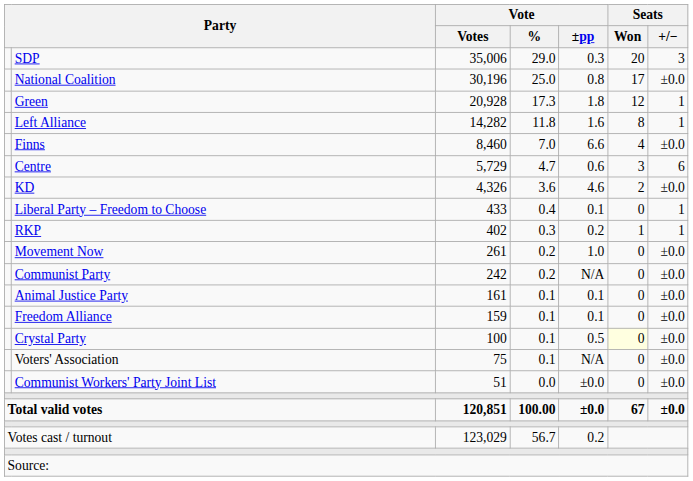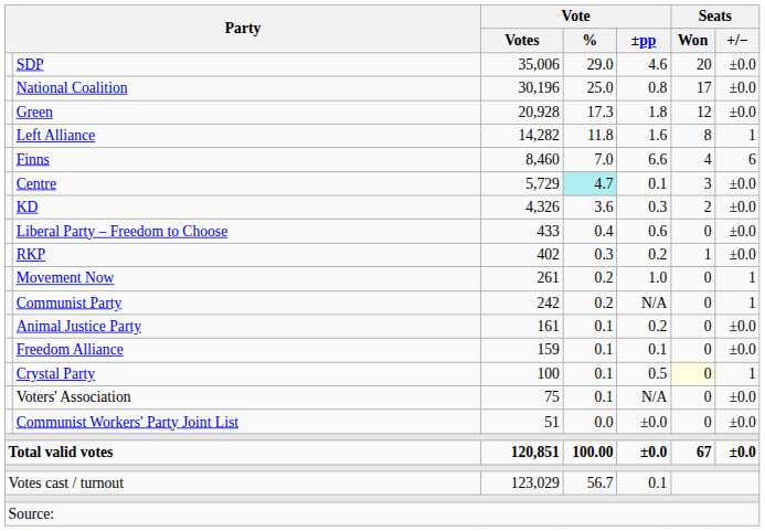SDP | Vote / ±pp: 0.3 -> 4.6
SDP | Seats / +/−: 3 -> ±0.0
Green | Seats / +/−: 1 -> ±0.0
Finns | Seats / +/−: ±0.0 -> 6
Centre | Vote / %: no background -> paleturquoise background
Centre | Vote / ±pp: 0.6 -> 0.1
Centre | Seats / +/−: 6 -> ±0.0
KD | Vote / ±pp: 4.6 -> 0.3
Liberal Party – Freedom to Choose | Vote / ±pp: 0.1 -> 0.6
Liberal Party – Freedom to Choose | Seats / +/−: 1 -> ±0.0
RKP | Seats / +/−: 1 -> ±0.0
Movement Now | Seats / +/−: ±0.0 -> 1
Communist Party | Seats / +/−: ±0.0 -> 1
Animal Justice Party | Vote / ±pp: 0.1 -> 0.2
Crystal Party | Seats / +/−: ±0.0 -> 1
Votes cast / turnout | Vote / ±pp: 0.2 -> 0.1
